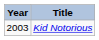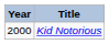Kid Notorious | Year: 2003 -> 2000
